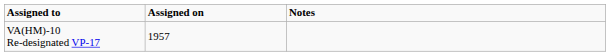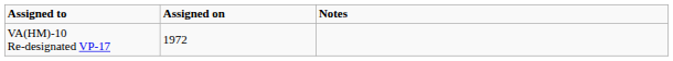VA(HM)-10 Re-designated VP-17 | Assigned on: 1957 -> 1972
